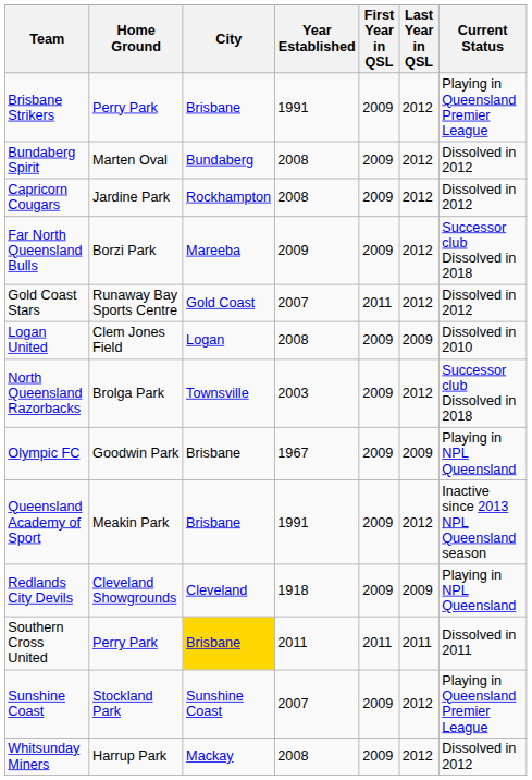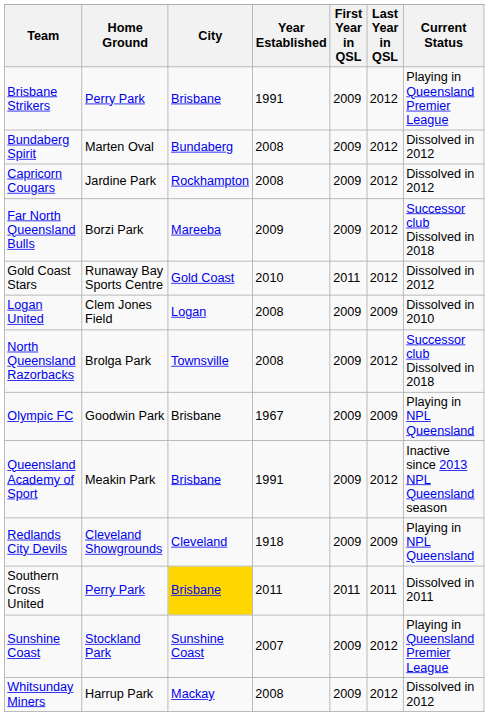Gold Coast Stars | Year Established: 2007 -> 2010
North Queensland Razorbacks | Year Established: 2003 -> 2008
